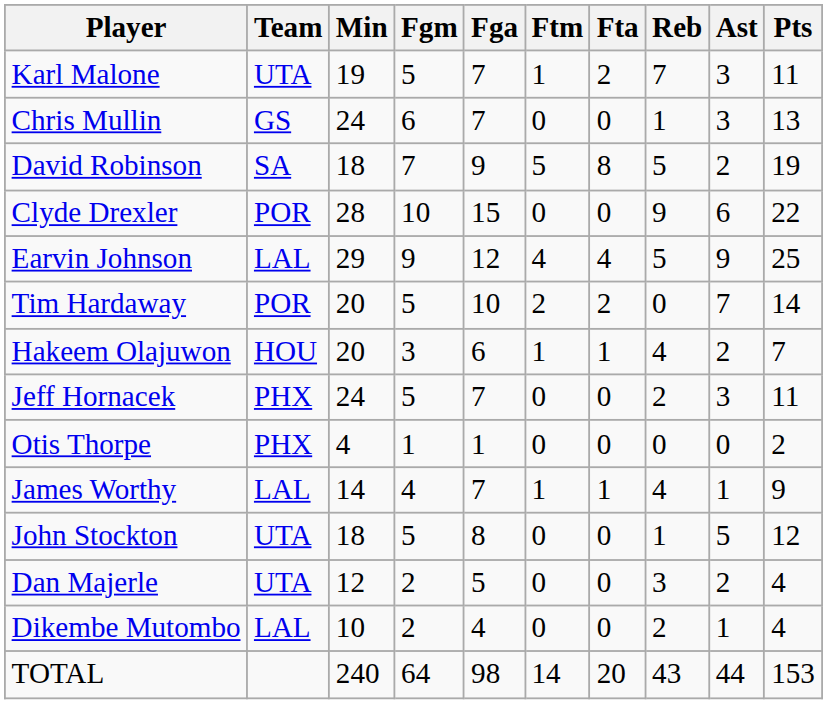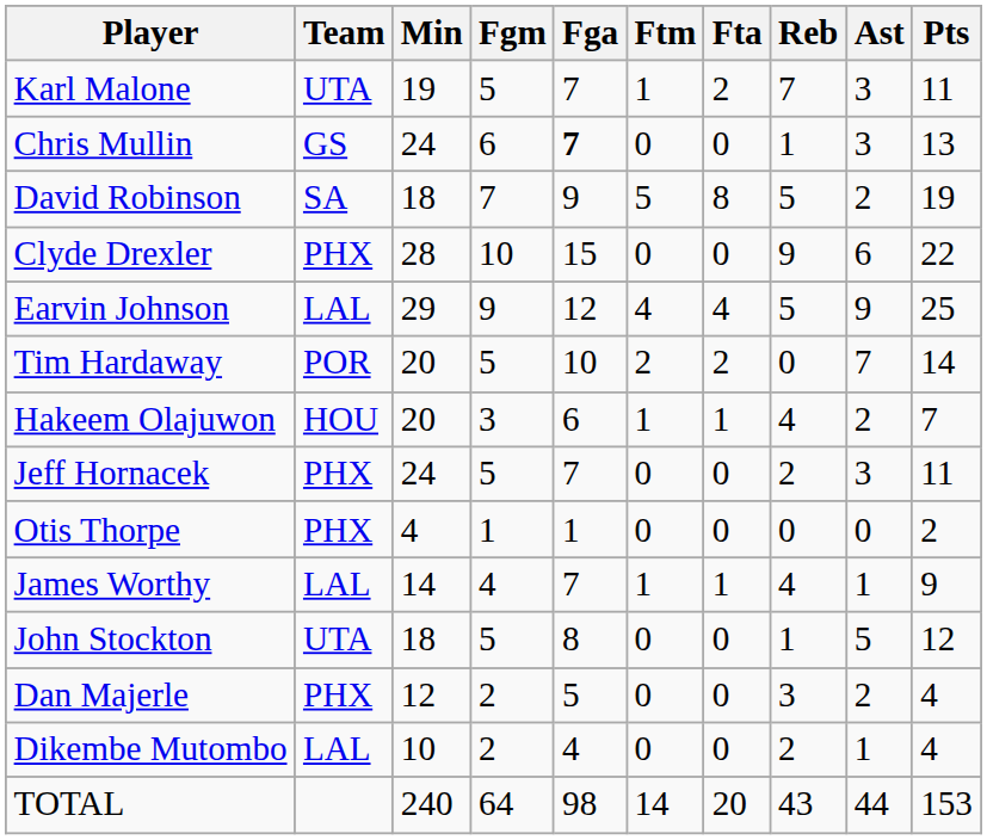Chris Mullin | Fga: normal -> bold
Clyde Drexler | Team: POR -> PHX
Dan Majerle | Team: UTA -> PHX
